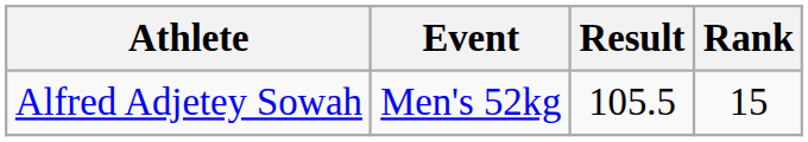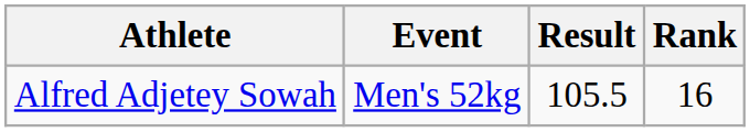Alfred Adjetey Sowah | Rank: 15 -> 16
